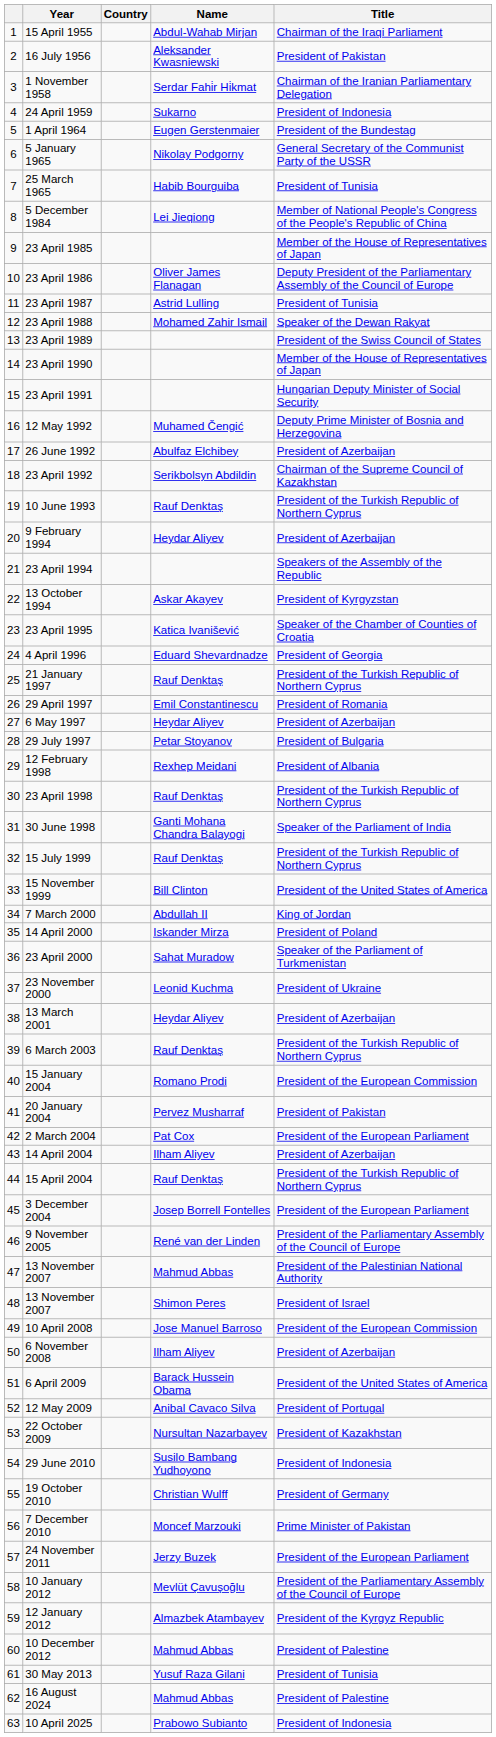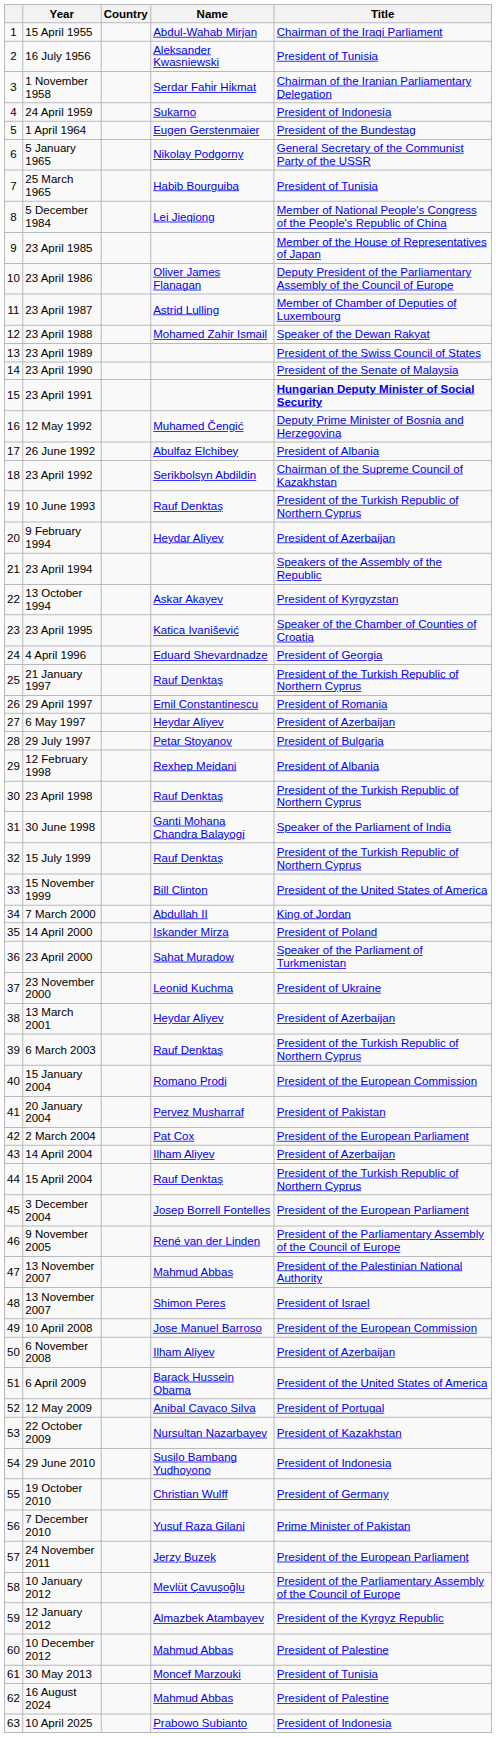16 July 1956 | Title: President of Pakistan -> President of Tunisia
23 April 1987 | Title: President of Tunisia -> Member of Chamber of Deputies of Luxembourg
23 April 1990 | Title: Member of the House of Representatives of Japan -> President of the Senate of Malaysia
23 April 1991 | Title: normal -> bold
26 June 1992 | Title: President of Azerbaijan -> President of Albania
7 December 2010 | Name: Moncef Marzouki -> Yusuf Raza Gilani
30 May 2013 | Name: Yusuf Raza Gilani -> Moncef Marzouki
